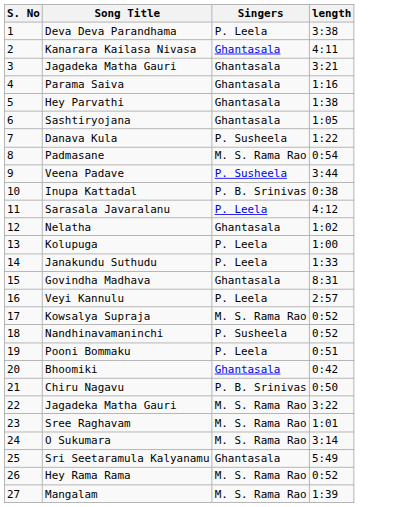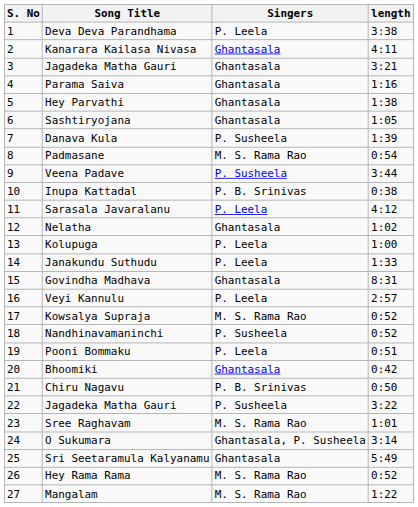Danava Kula | length: 1:22 -> 1:39
22 / Jagadeka Matha Gauri | Singers: M. S. Rama Rao -> P. Susheela
O Sukumara | Singers: M. S. Rama Rao -> Ghantasala, P. Susheela
Mangalam | length: 1:39 -> 1:22
